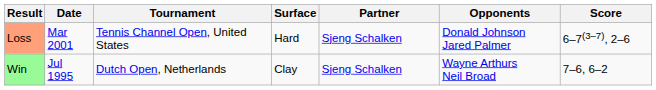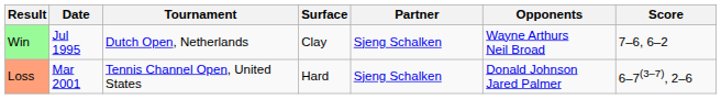rows swapped: Win <-> Loss
